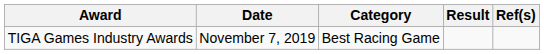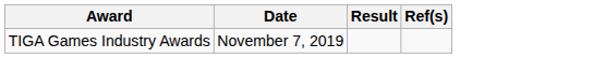- column: Category | Best Racing Game
